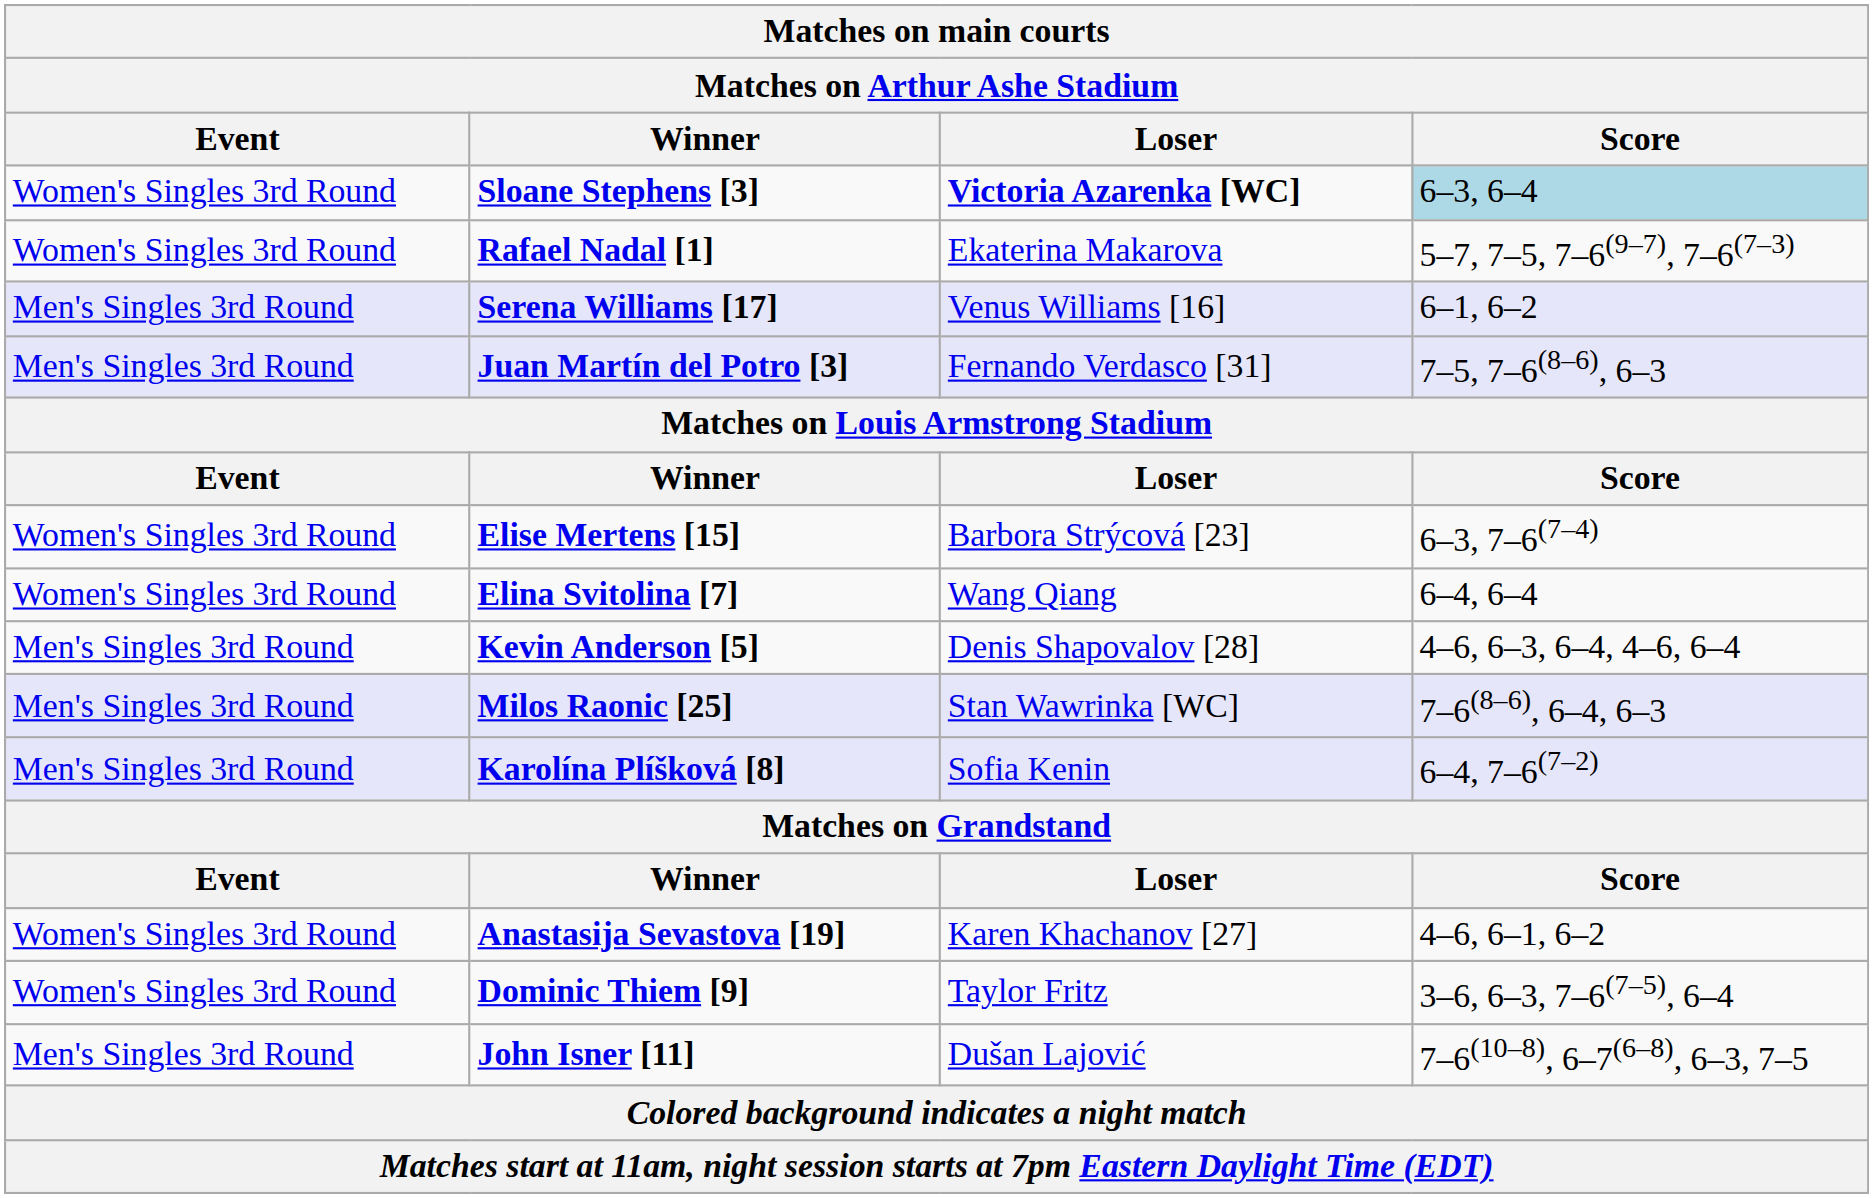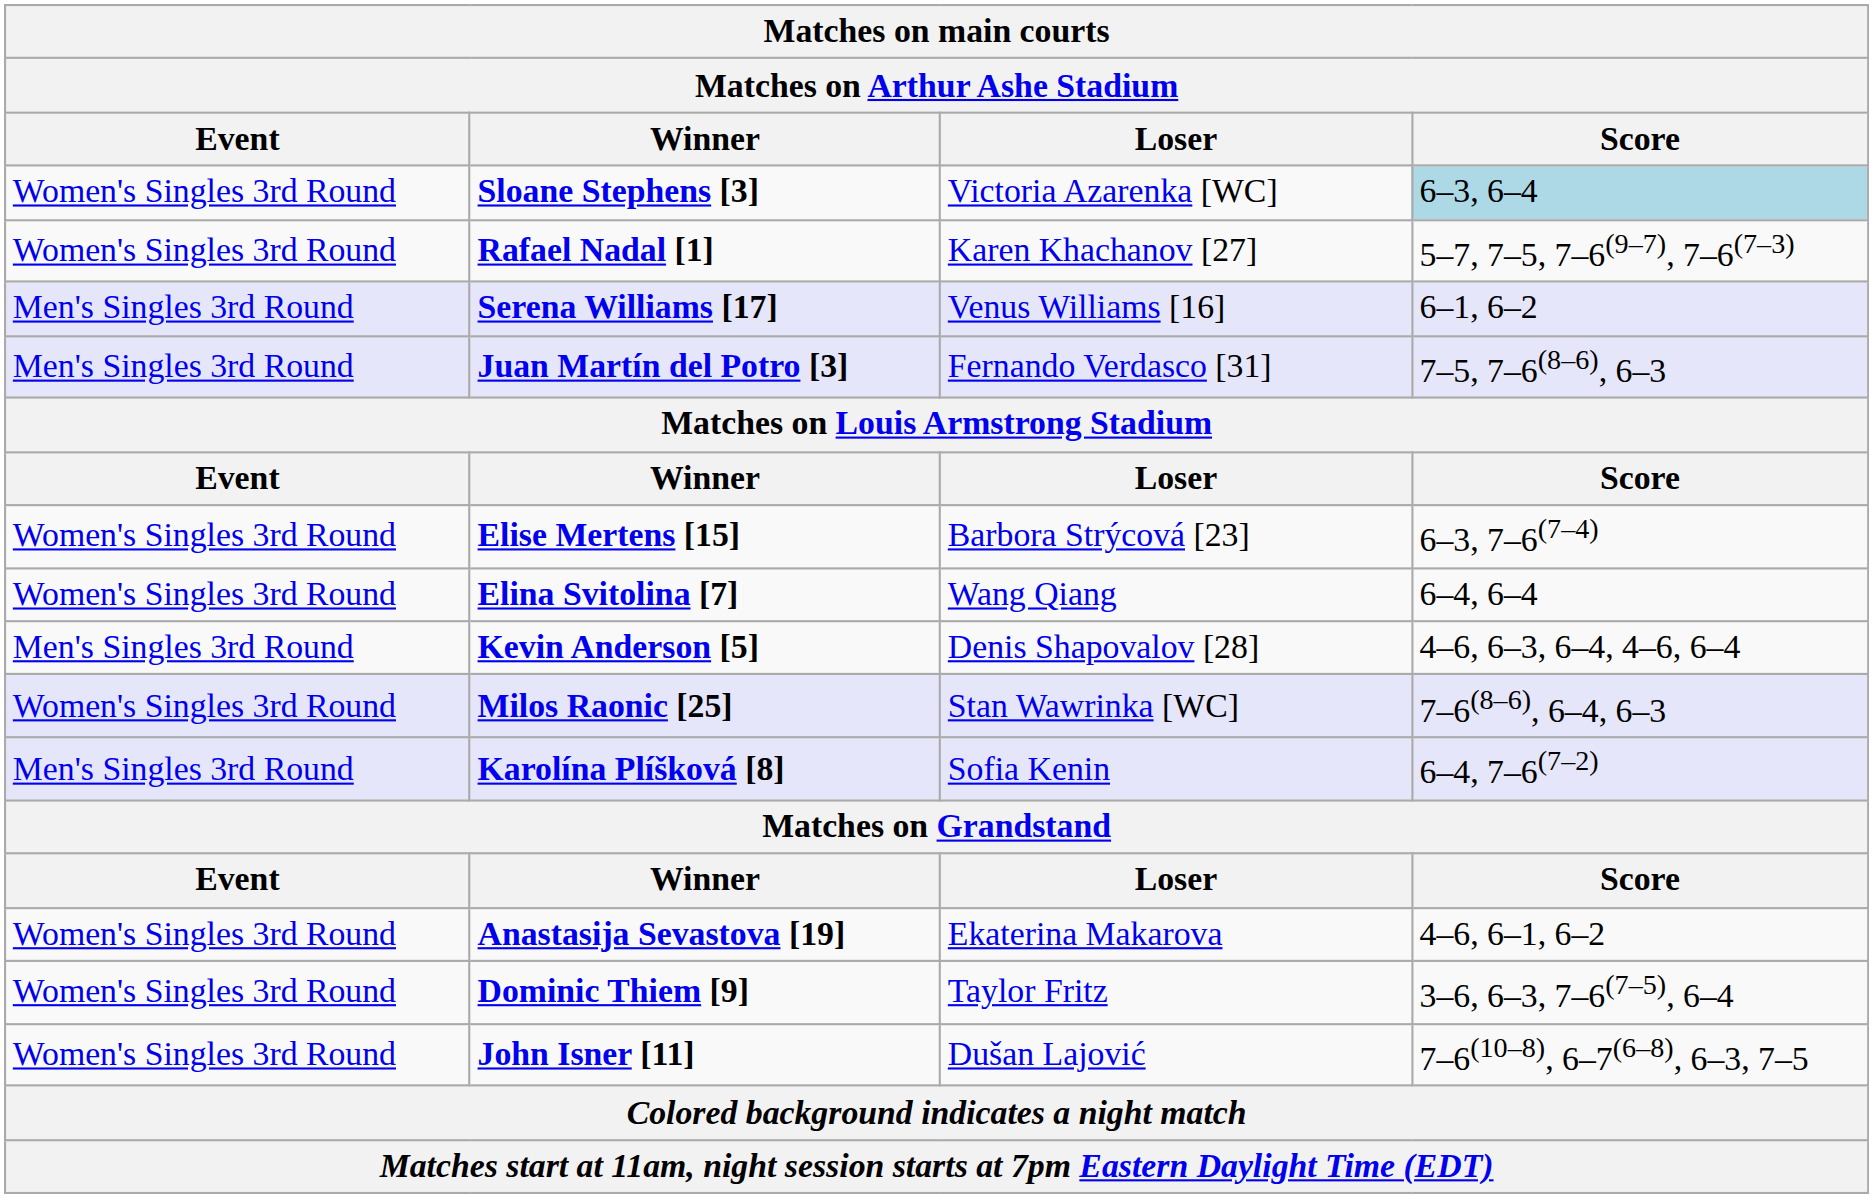Sloane Stephens [3] | Loser: bold -> normal
Rafael Nadal [1] | Loser: Ekaterina Makarova -> Karen Khachanov [27]
Milos Raonic [25] | Event: Men's Singles 3rd Round -> Women's Singles 3rd Round
Anastasija Sevastova [19] | Loser: Karen Khachanov [27] -> Ekaterina Makarova
John Isner [11] | Event: Men's Singles 3rd Round -> Women's Singles 3rd Round
